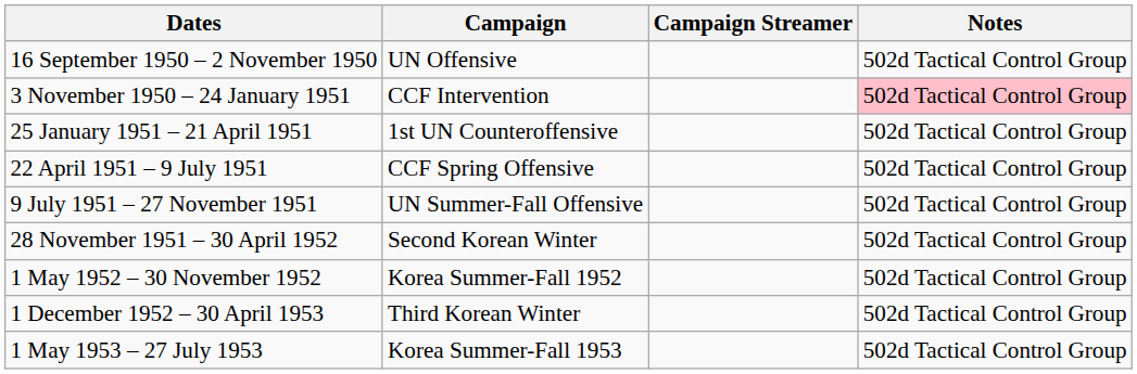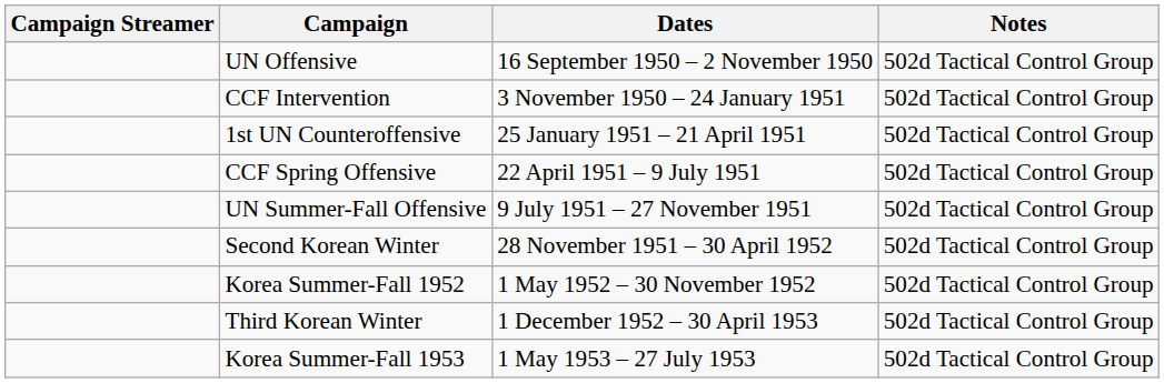columns swapped: Campaign Streamer <-> Dates
CCF Intervention | Notes: pink background -> no background
